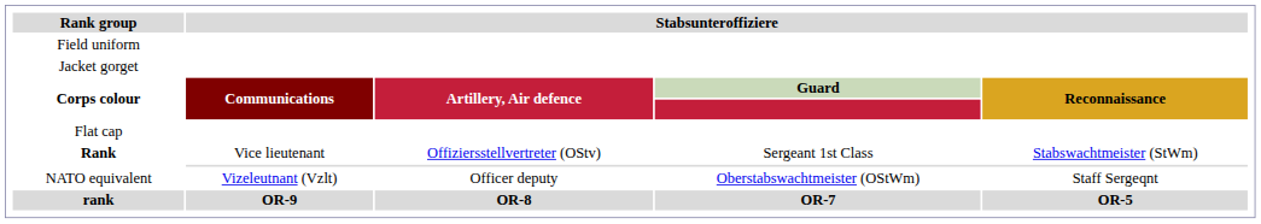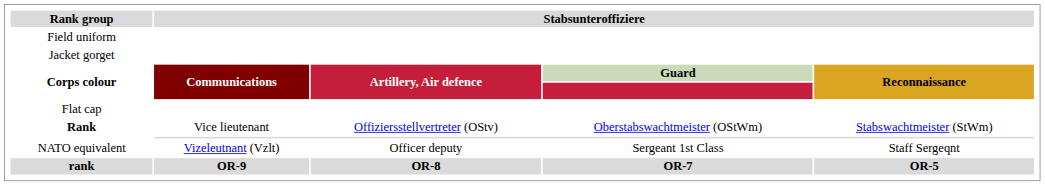Rank | column 4: Sergeant 1st Class -> Oberstabswachtmeister (OStWm)
NATO equivalent | column 4: Oberstabswachtmeister (OStWm) -> Sergeant 1st Class
